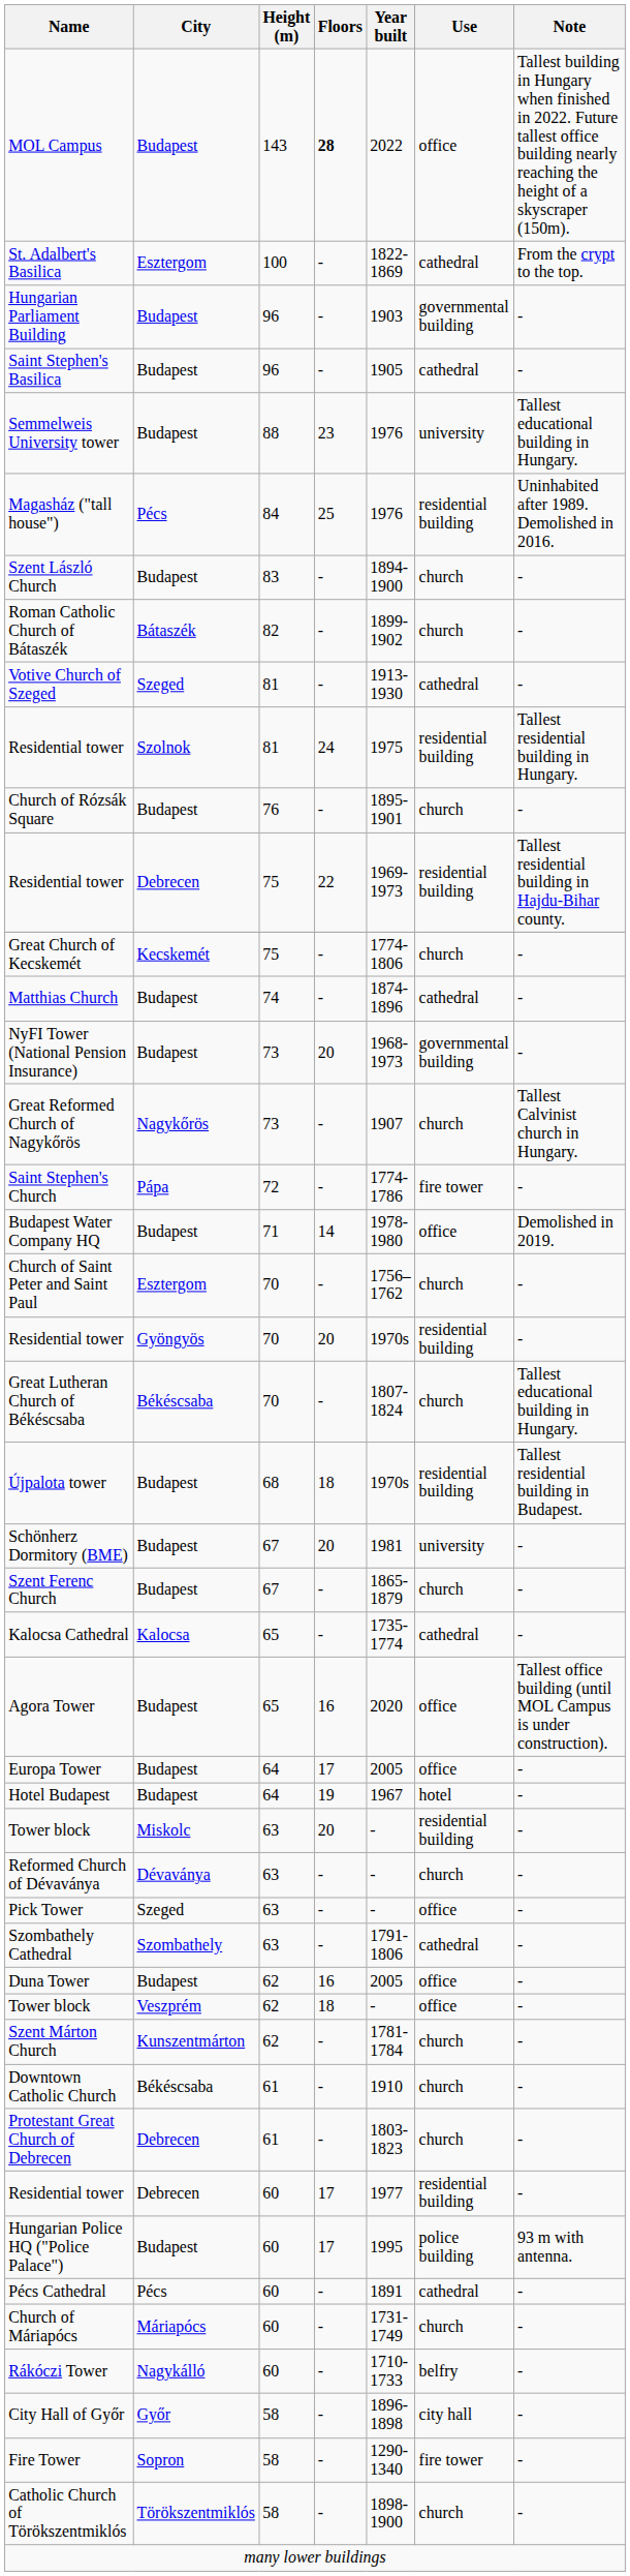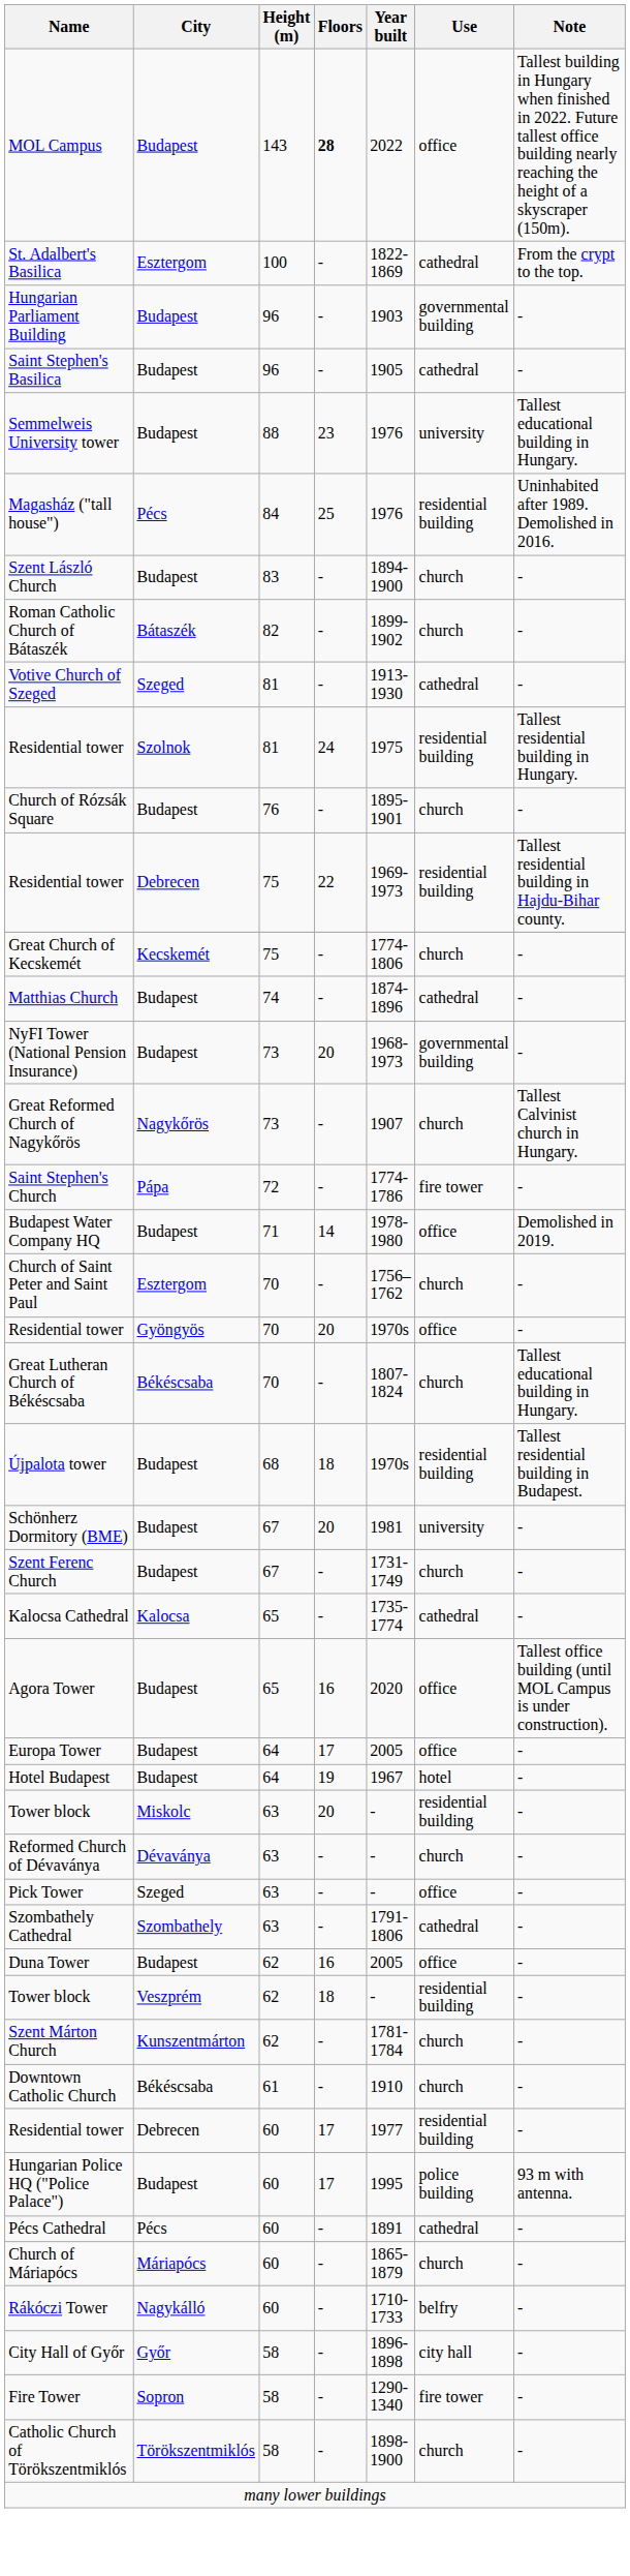Residential tower / 70 | Use: residential building -> office
Szent Ferenc Church | Year built: 1865-1879 -> 1731-1749
Tower block / 62 | Use: office -> residential building
- row: Protestant Great Church of Debrecen | Debrecen | 61 | - | 1803-1823 | church | -
Church of Máriapócs | Year built: 1731-1749 -> 1865-1879
